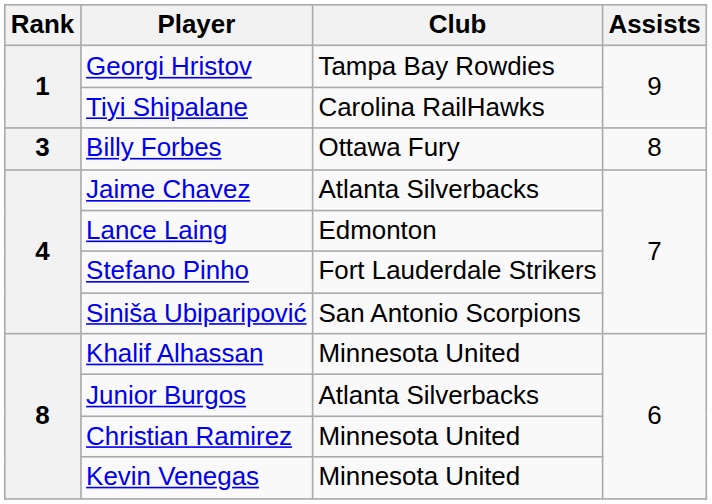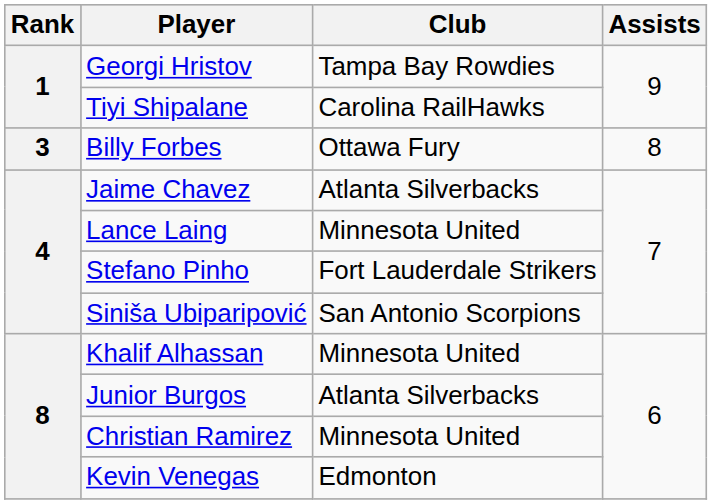Lance Laing | Club: Edmonton -> Minnesota United
Kevin Venegas | Club: Minnesota United -> Edmonton
